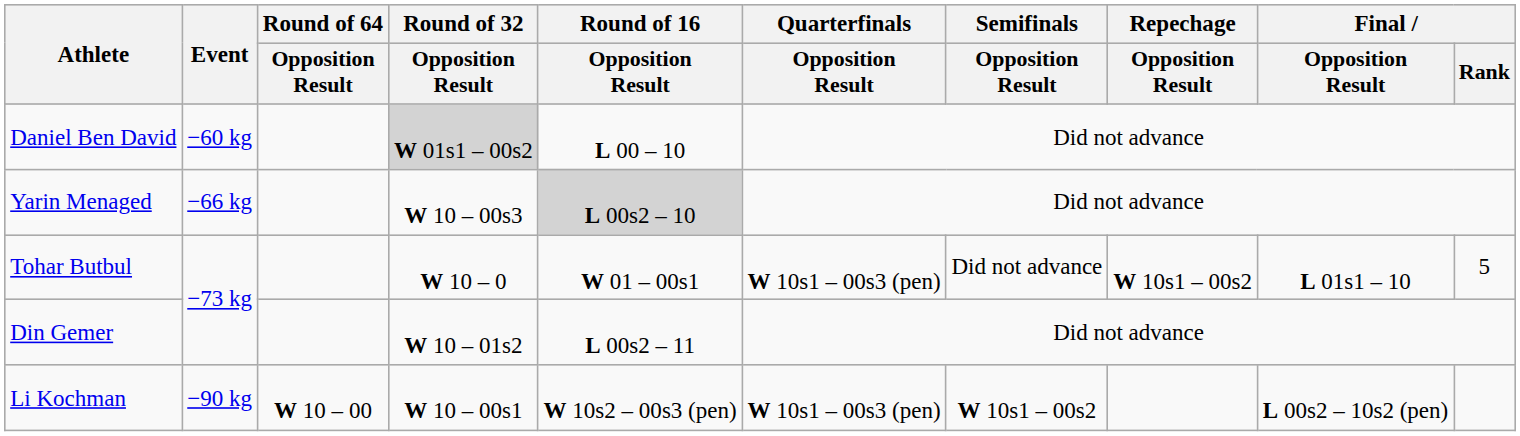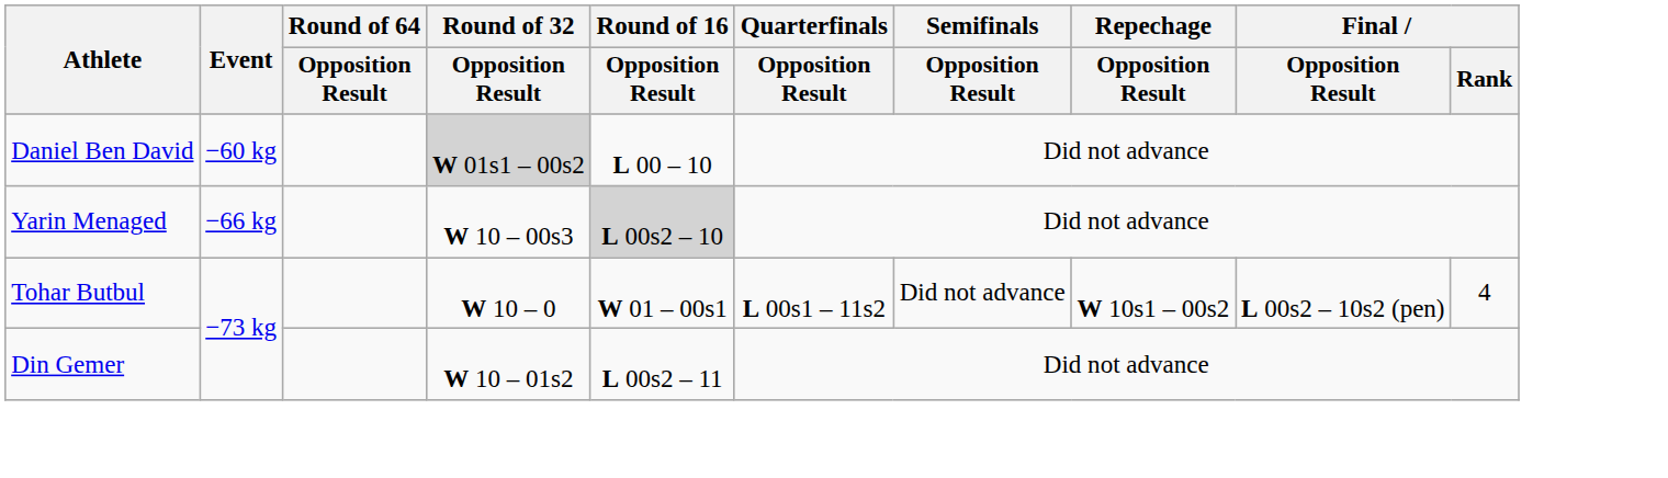Tohar Butbul | Quarterfinals / Opposition Result: W 10s1 – 00s3 (pen) -> L 00s1 – 11s2
Tohar Butbul | Final / Opposition Result: L 01s1 – 10 -> L 00s2 – 10s2 (pen)
Tohar Butbul | Final / Rank: 5 -> 4
- row: Li Kochman | −90 kg | W 10 – 00 | W 10 – 00s1 | W 10s2 – 00s3 (pen) | W 10s1 – 00s3 (pen) | W 10s1 – 00s2 | L 00s2 – 10s2 (pen)
